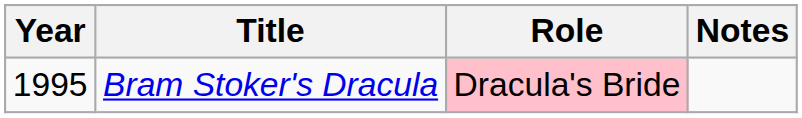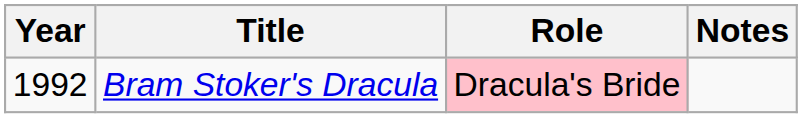Bram Stoker's Dracula | Year: 1995 -> 1992
